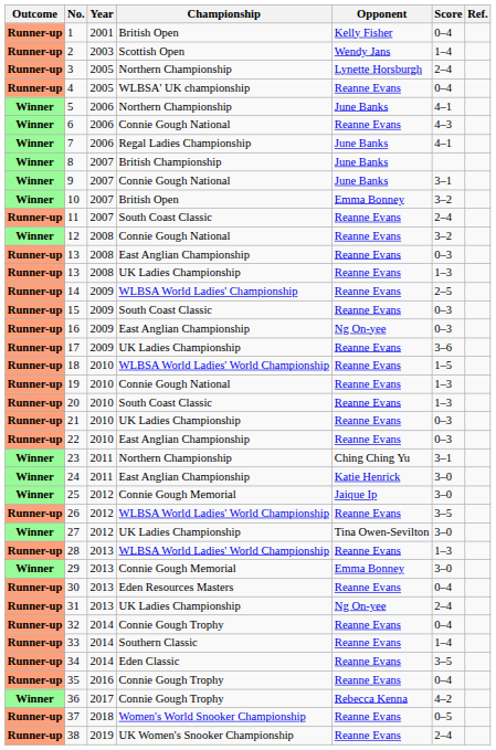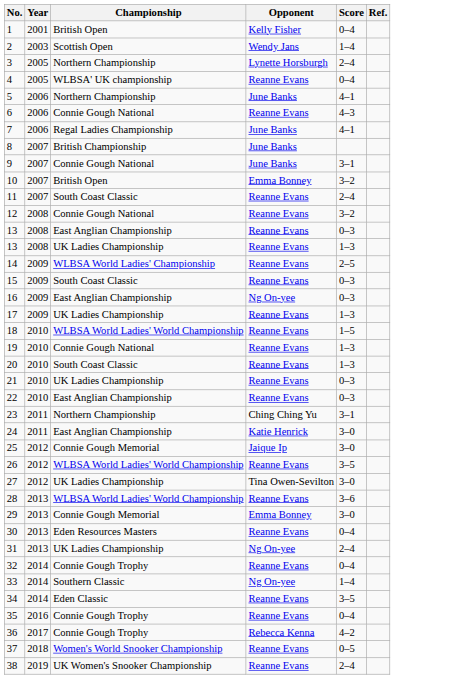- column: Outcome | Runner-up | Runner-up | Runner-up | Runner-up | Winner | Winner | Winner | Winner | Winner | Winner | Runner-up | Winner | Runner-up | Runner-up | Runner-up | Runner-up | Runner-up | Runner-up | Runner-up | Runner-up | Runner-up | Runner-up | Runner-up | Winner | Winner | Winner | Runner-up | Winner | Runner-up | Winner | Runner-up | Runner-up | Runner-up | Runner-up | Runner-up | Runner-up | Winner | Runner-up | Runner-up
17 | Score: 3–6 -> 1–3
28 | Score: 1–3 -> 3–6
33 | Opponent: Reanne Evans -> Ng On-yee
